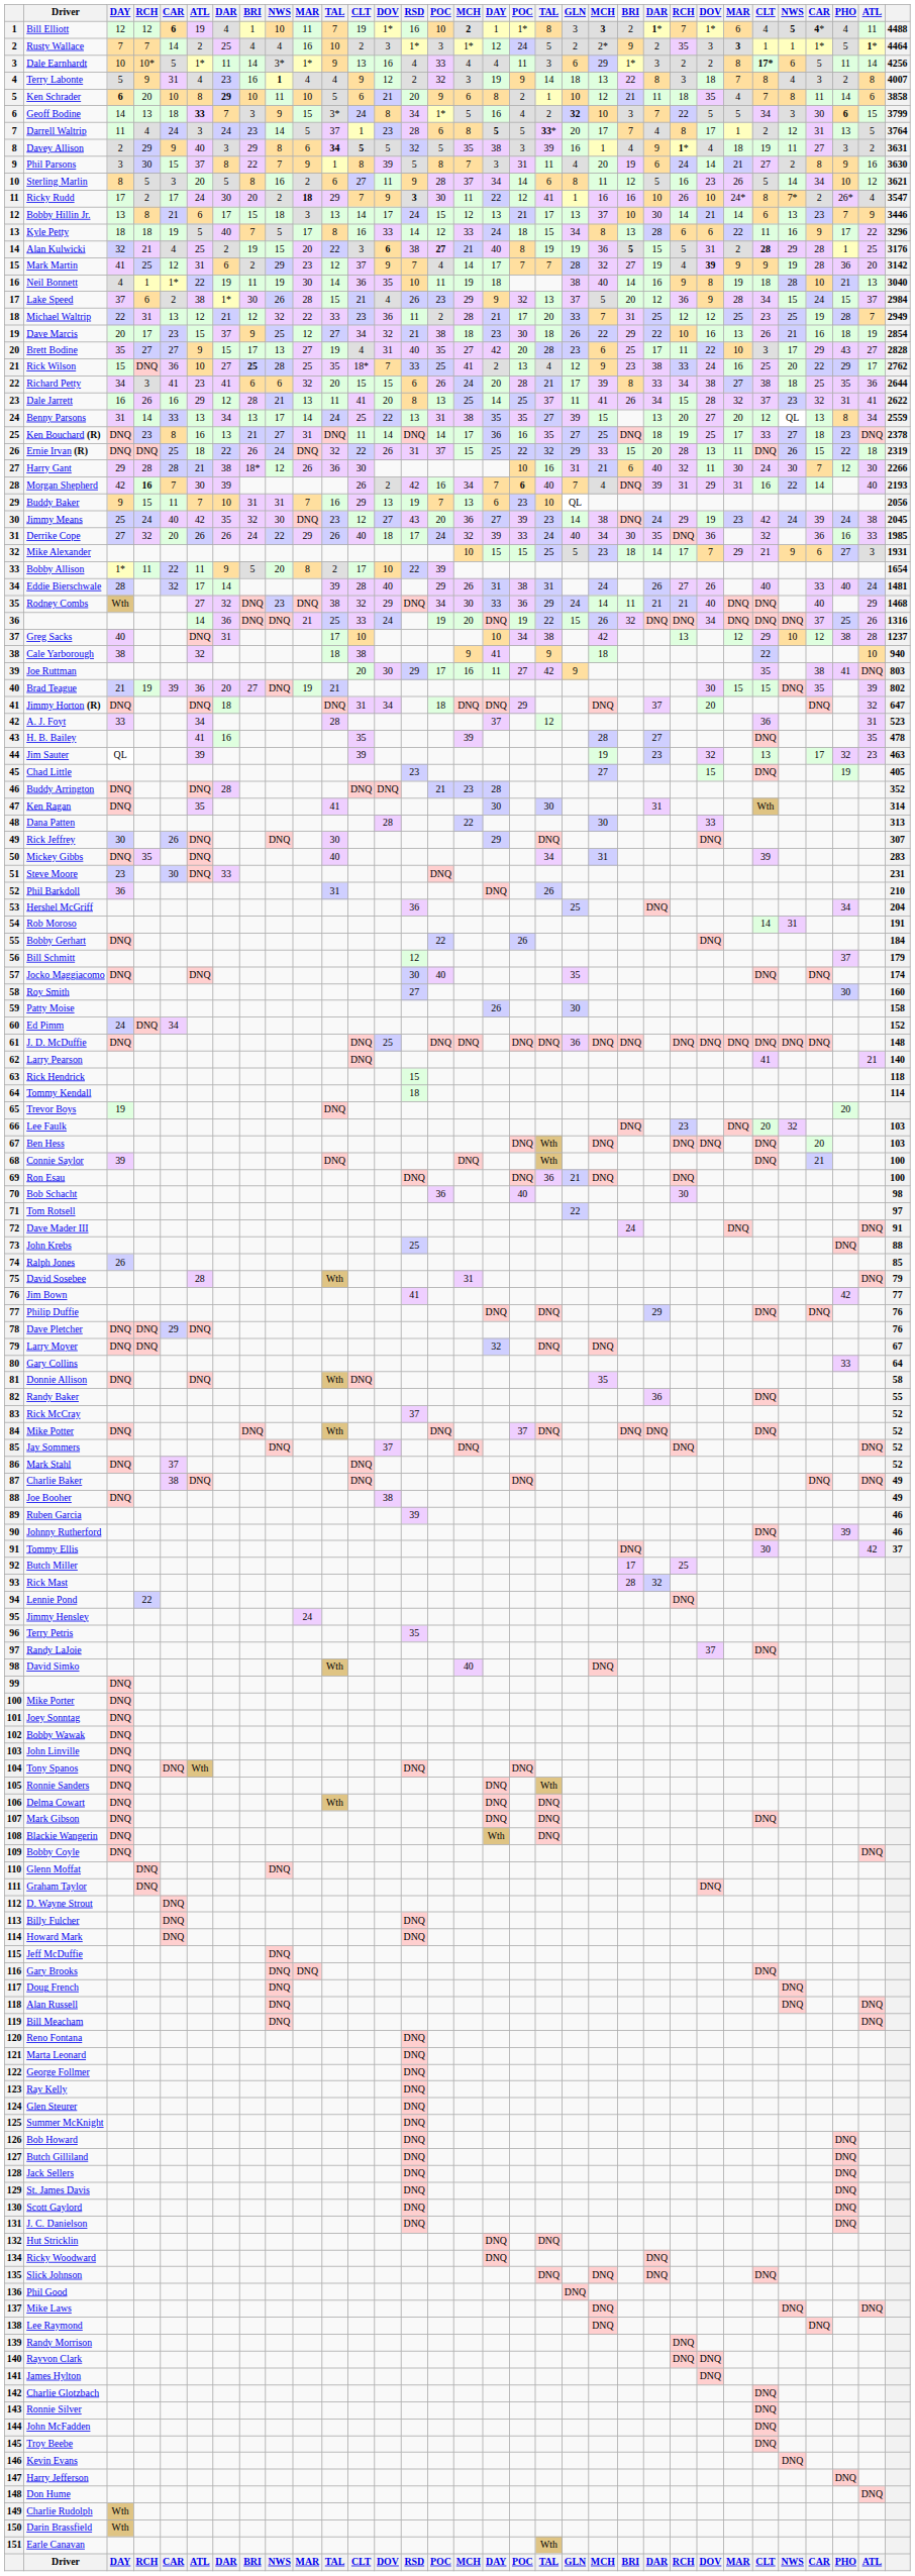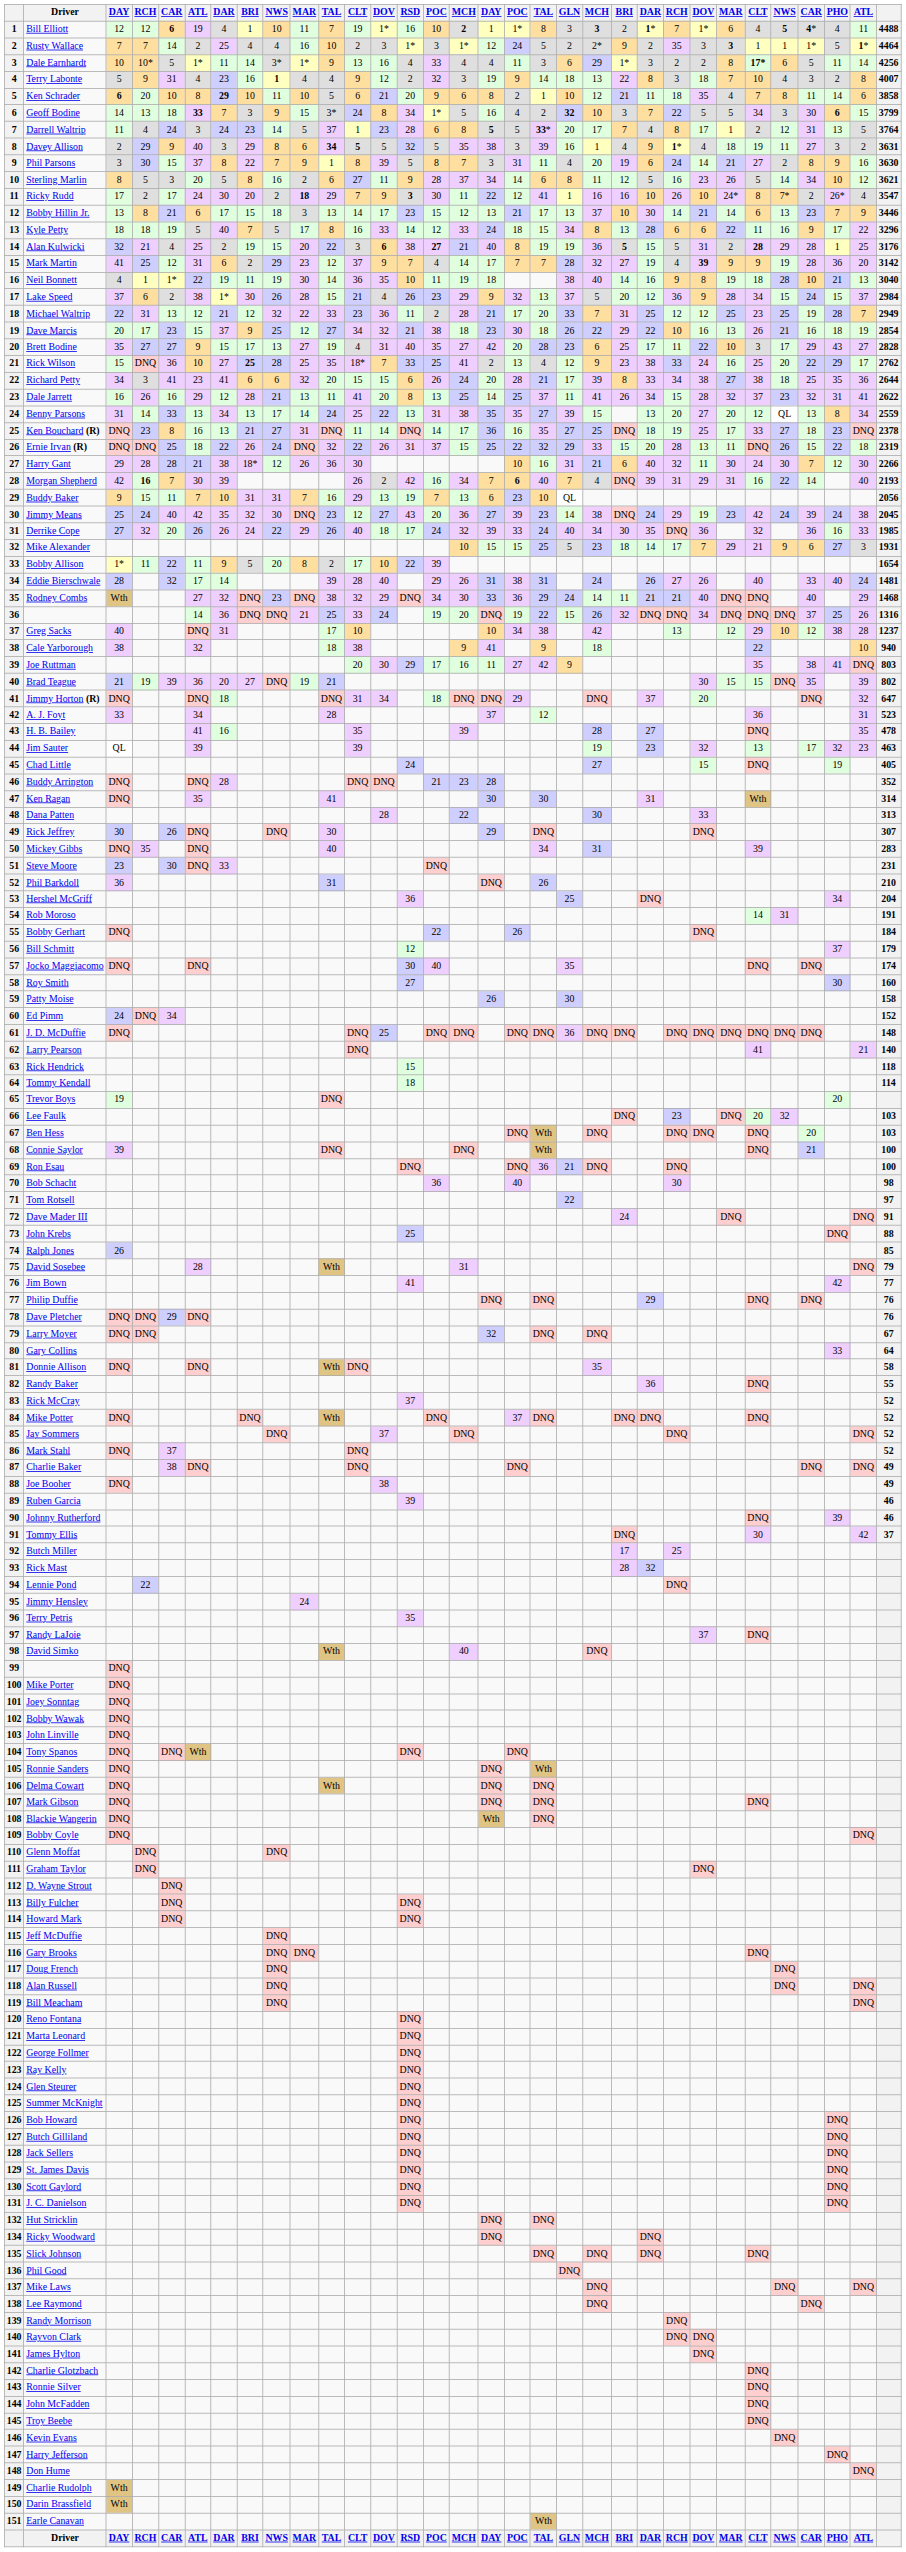Terry Labonte | column 27: 8 -> 10
Bobby Hillin Jr. | RSD: 24 -> 23
Chad Little | RSD: 23 -> 24
